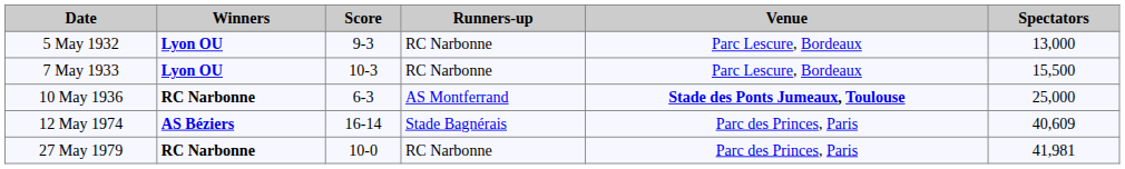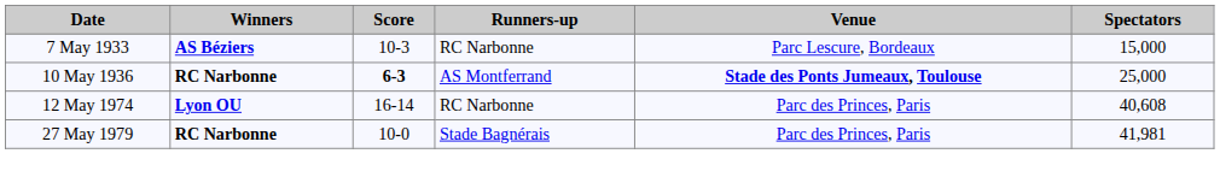- row: 5 May 1932 | Lyon OU | 9-3 | RC Narbonne | Parc Lescure, Bordeaux | 13,000
7 May 1933 | Winners: Lyon OU -> AS Béziers
7 May 1933 | Spectators: 15,500 -> 15,000
10 May 1936 | Score: normal -> bold
12 May 1974 | Winners: AS Béziers -> Lyon OU
12 May 1974 | Runners-up: Stade Bagnérais -> RC Narbonne
12 May 1974 | Spectators: 40,609 -> 40,608
27 May 1979 | Runners-up: RC Narbonne -> Stade Bagnérais
